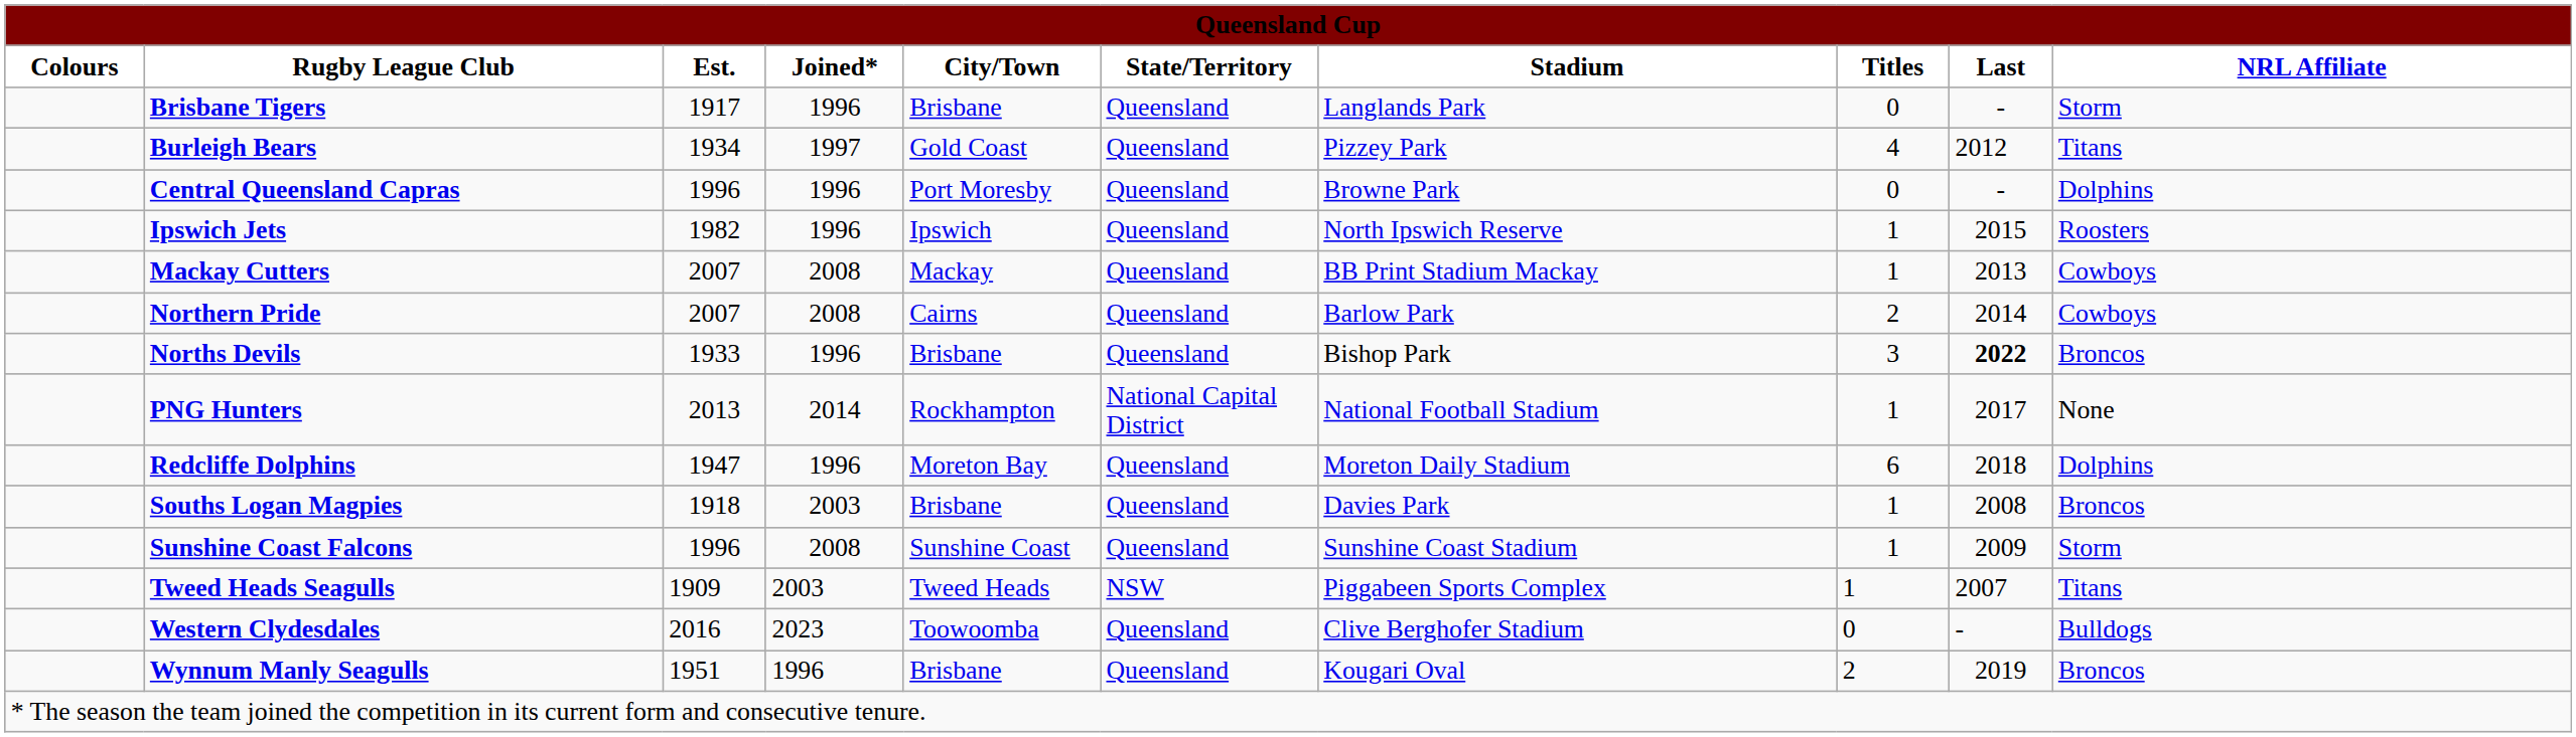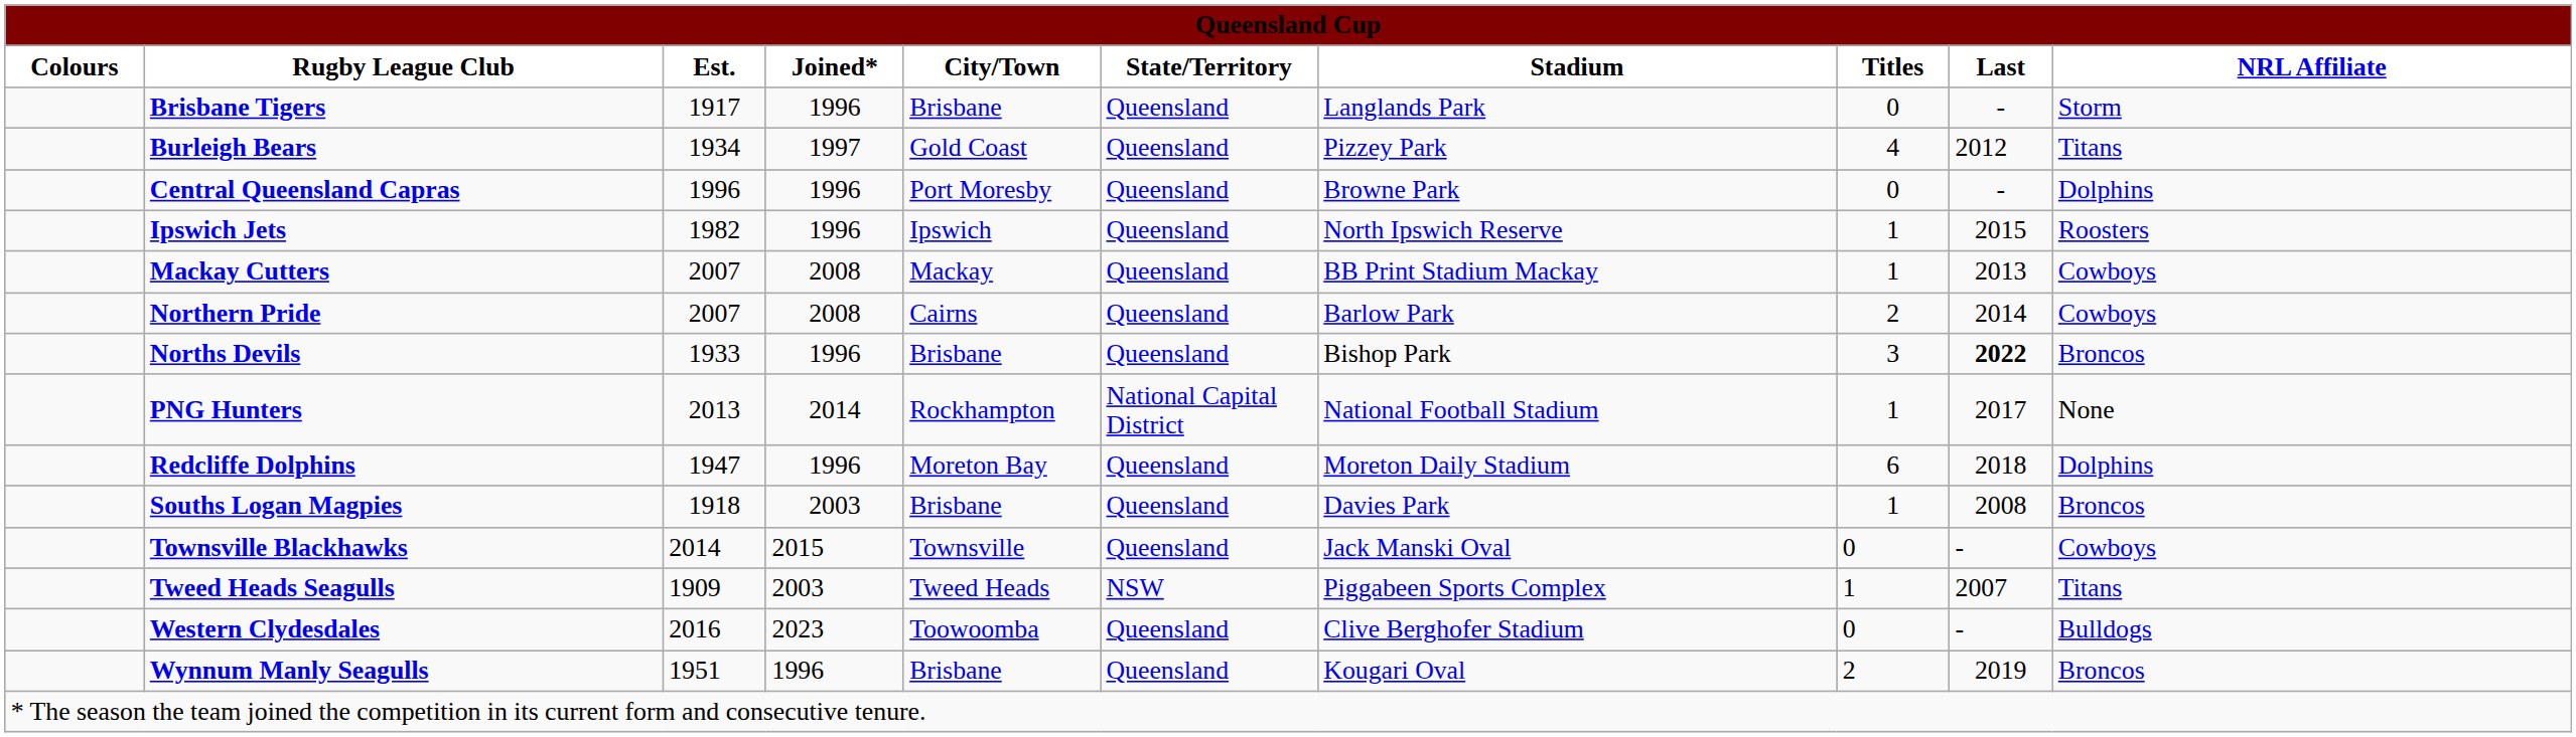- row: Sunshine Coast Falcons | 1996 | 2008 | Sunshine Coast | Queensland | Sunshine Coast Stadium | 1 | 2009 | Storm
+ row: Townsville Blackhawks | 2014 | 2015 | Townsville | Queensland | Jack Manski Oval | 0 | - | Cowboys
